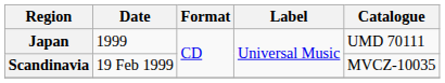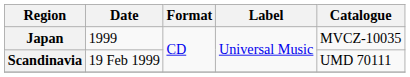Japan | Catalogue: UMD 70111 -> MVCZ-10035
Scandinavia | Catalogue: MVCZ-10035 -> UMD 70111
